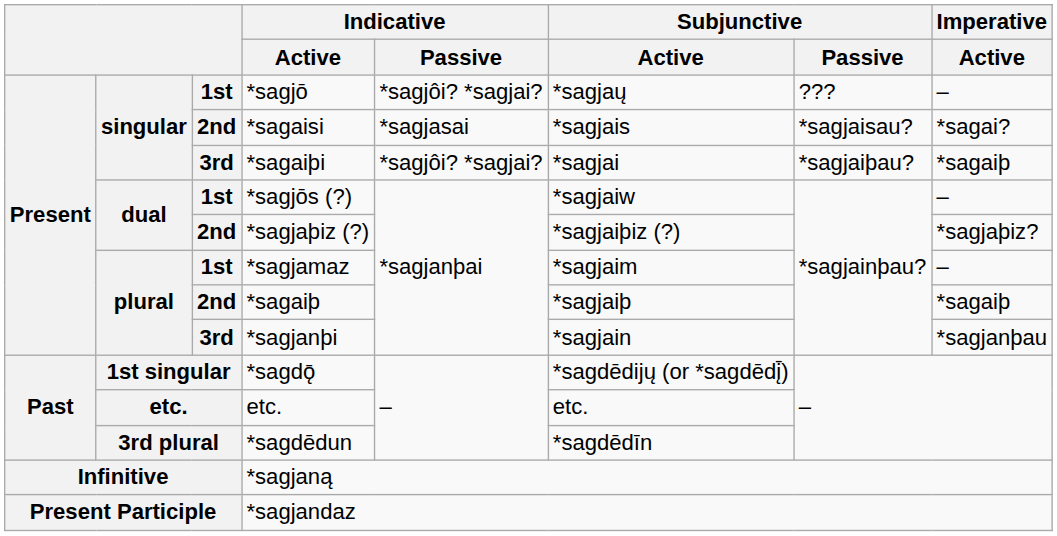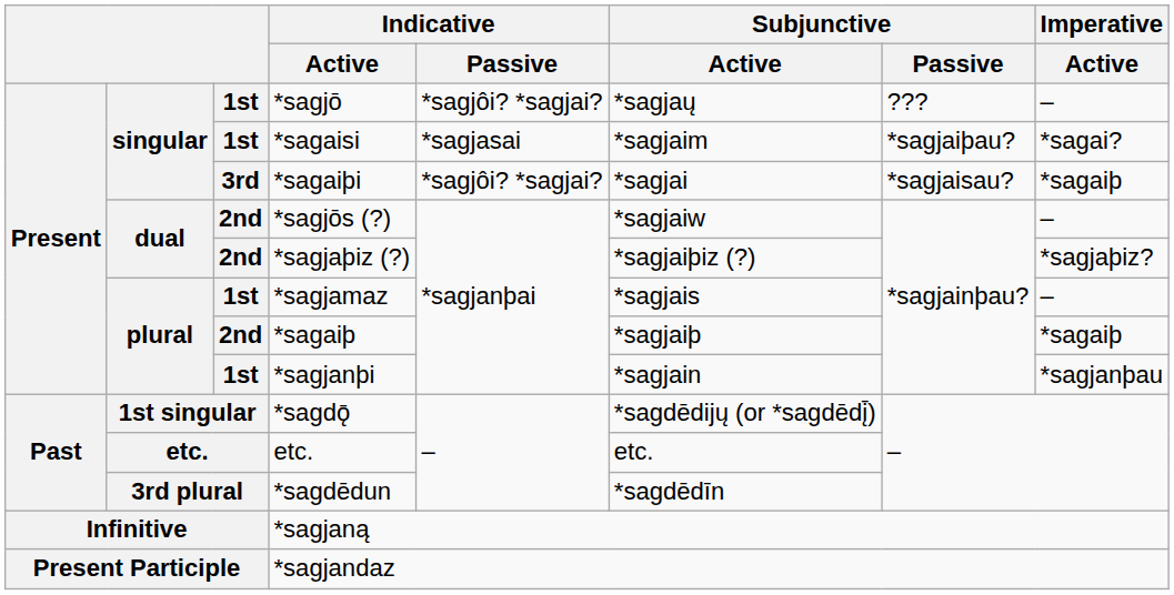*sagaisi | column 3: 2nd -> 1st
*sagaisi | Subjunctive / Active: *sagjais -> *sagjaim
*sagaisi | Subjunctive / Passive: *sagjaisau? -> *sagjaiþau?
*sagaiþi | Subjunctive / Passive: *sagjaiþau? -> *sagjaisau?
*sagjōs (?) | column 3: 1st -> 2nd
*sagjamaz | Subjunctive / Active: *sagjaim -> *sagjais
*sagjanþi | column 3: 3rd -> 1st
